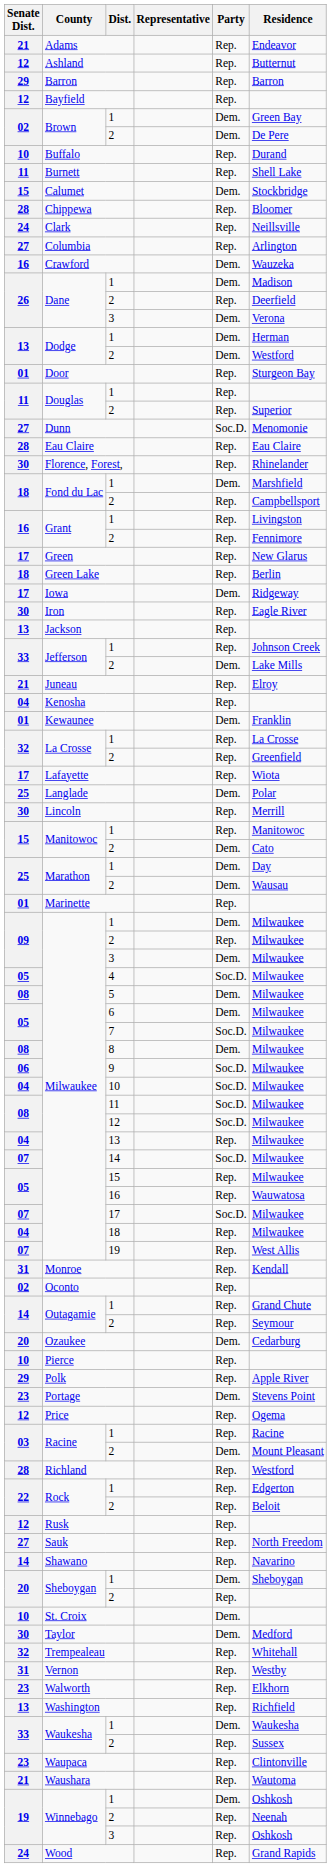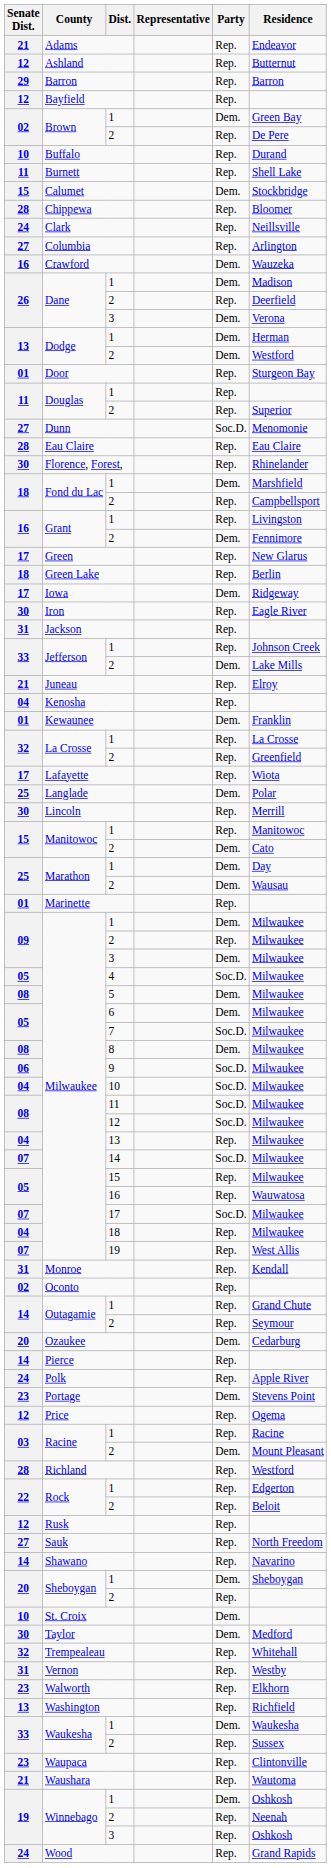Brown / 2 | Party: Dem. -> Rep.
Grant / 2 | Party: Rep. -> Dem.
Jackson | Senate Dist.: 13 -> 31
Pierce | Senate Dist.: 10 -> 14
Polk | Senate Dist.: 29 -> 24
